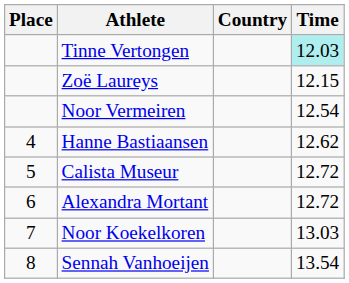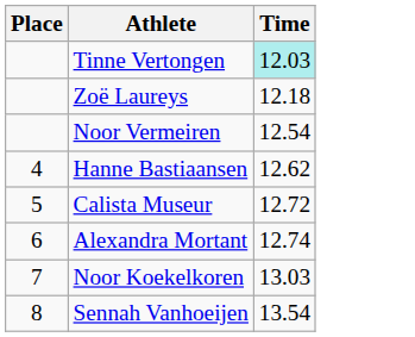- column: Country
Zoë Laureys | Time: 12.15 -> 12.18
Alexandra Mortant | Time: 12.72 -> 12.74
